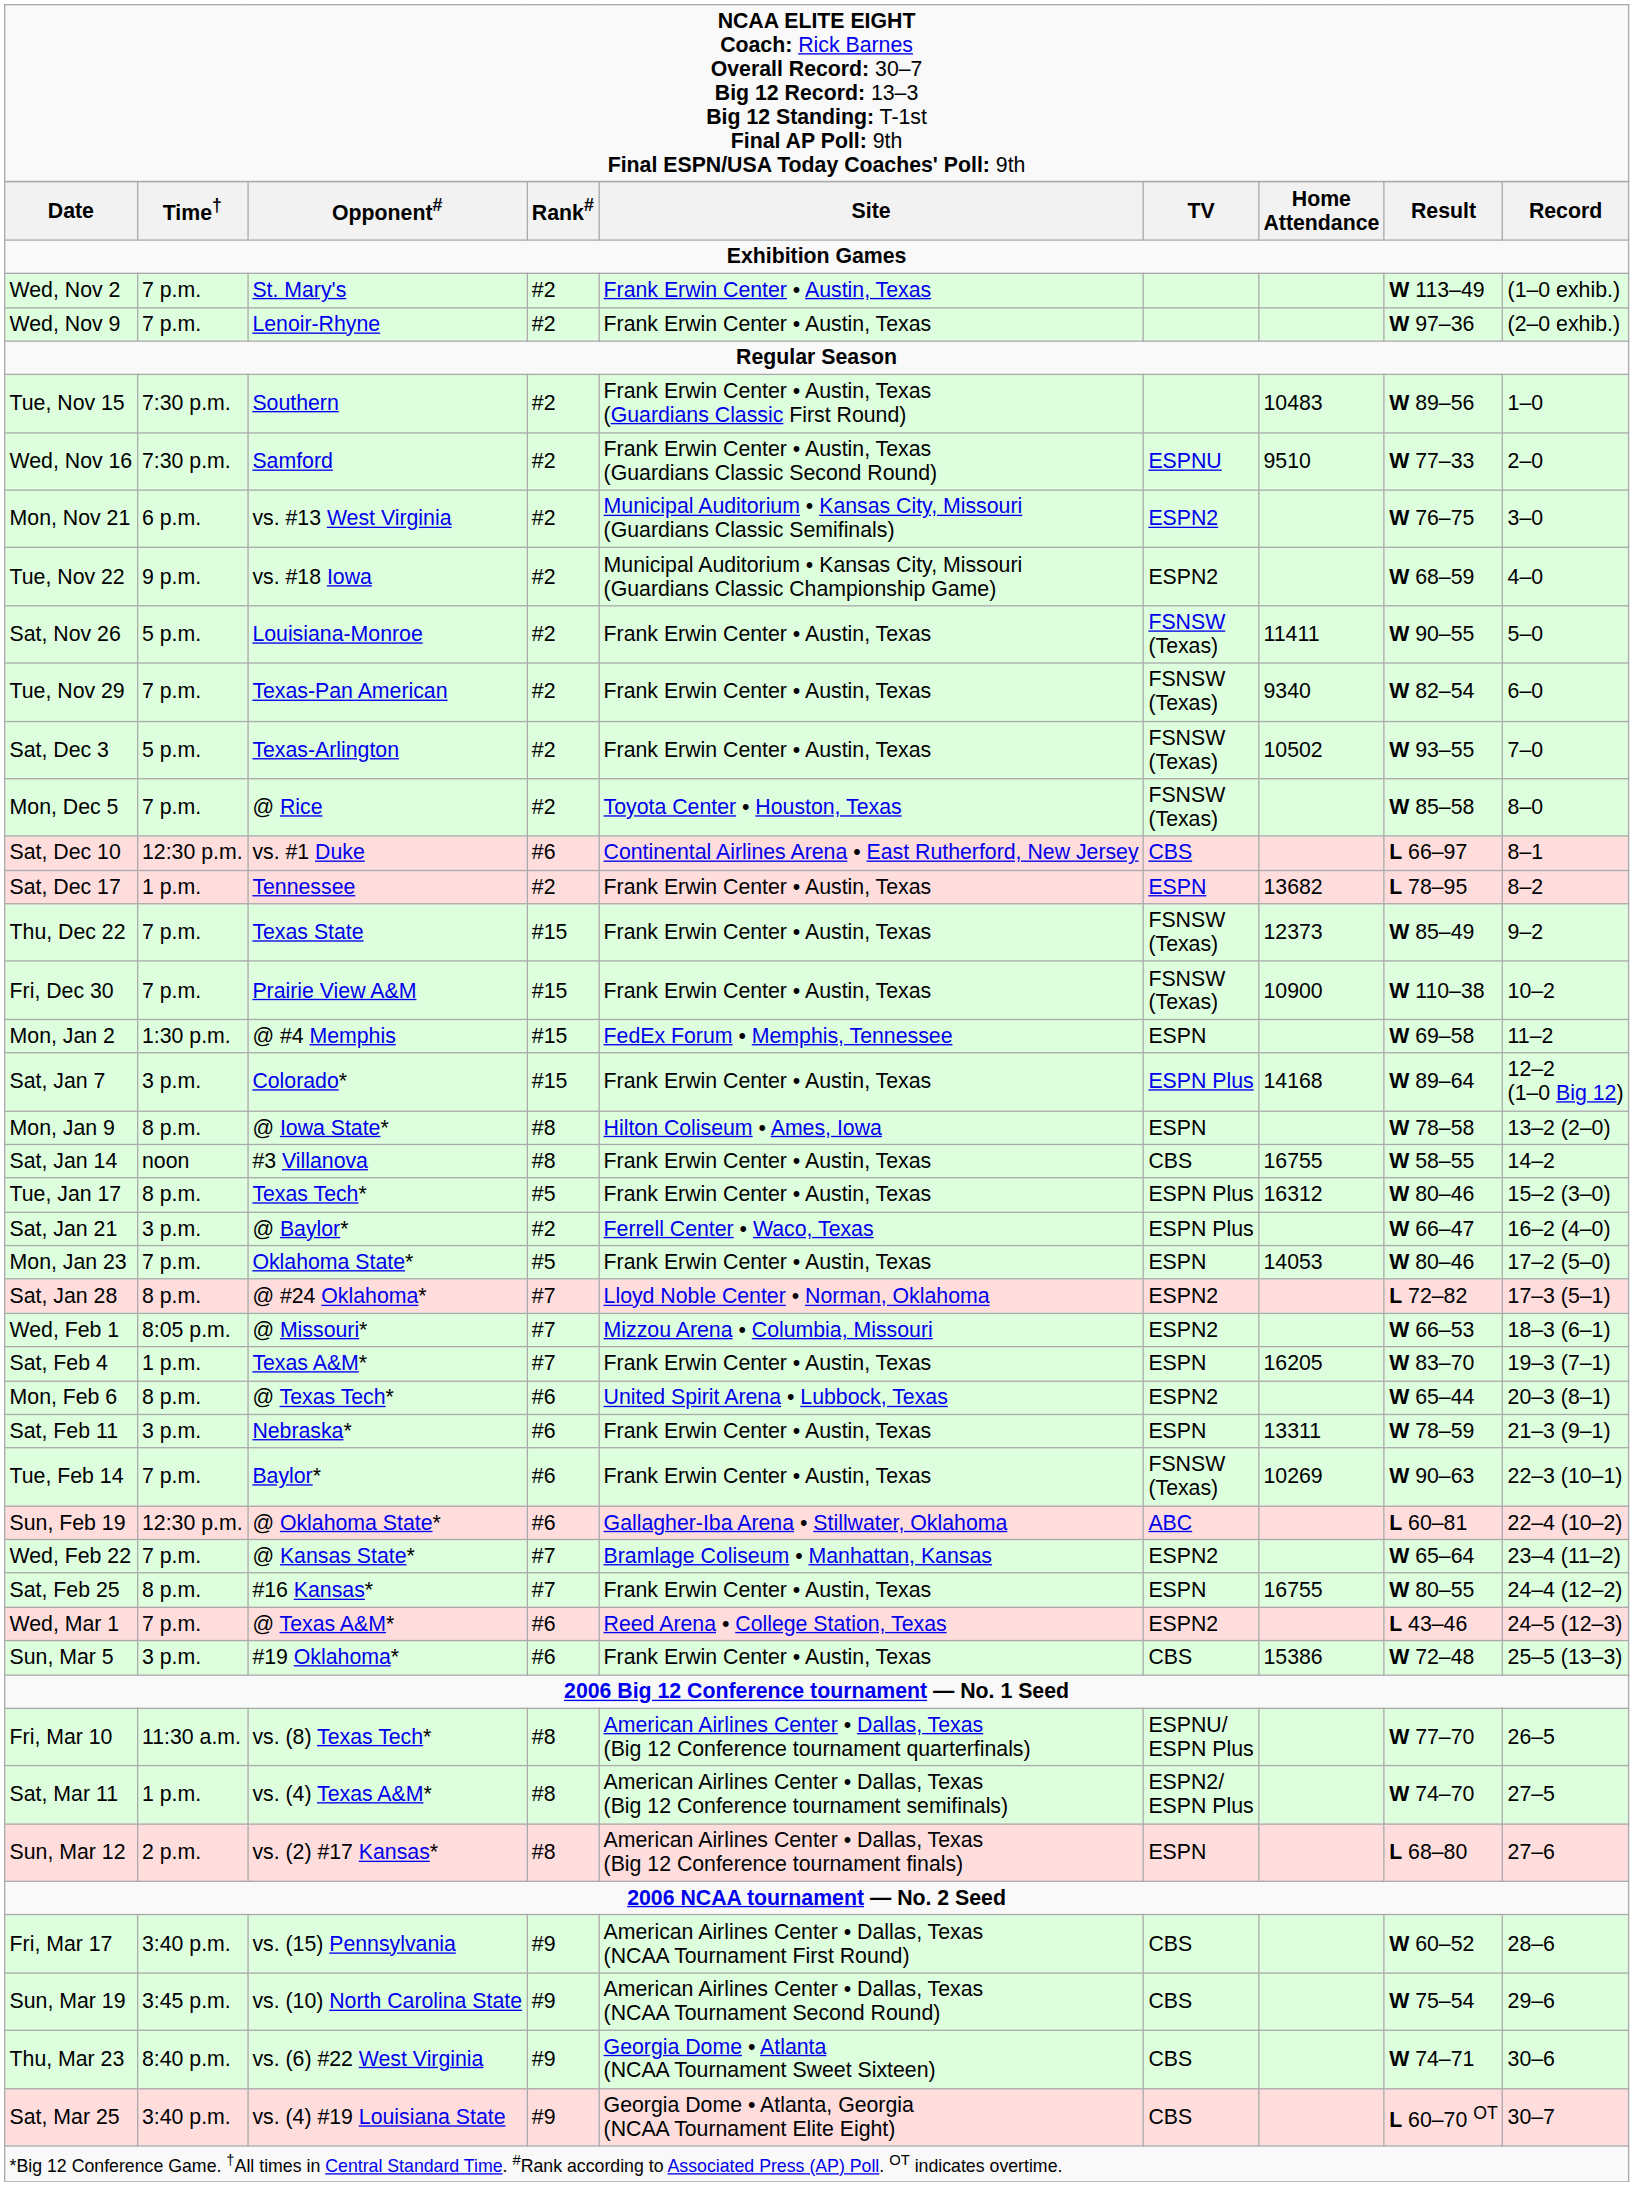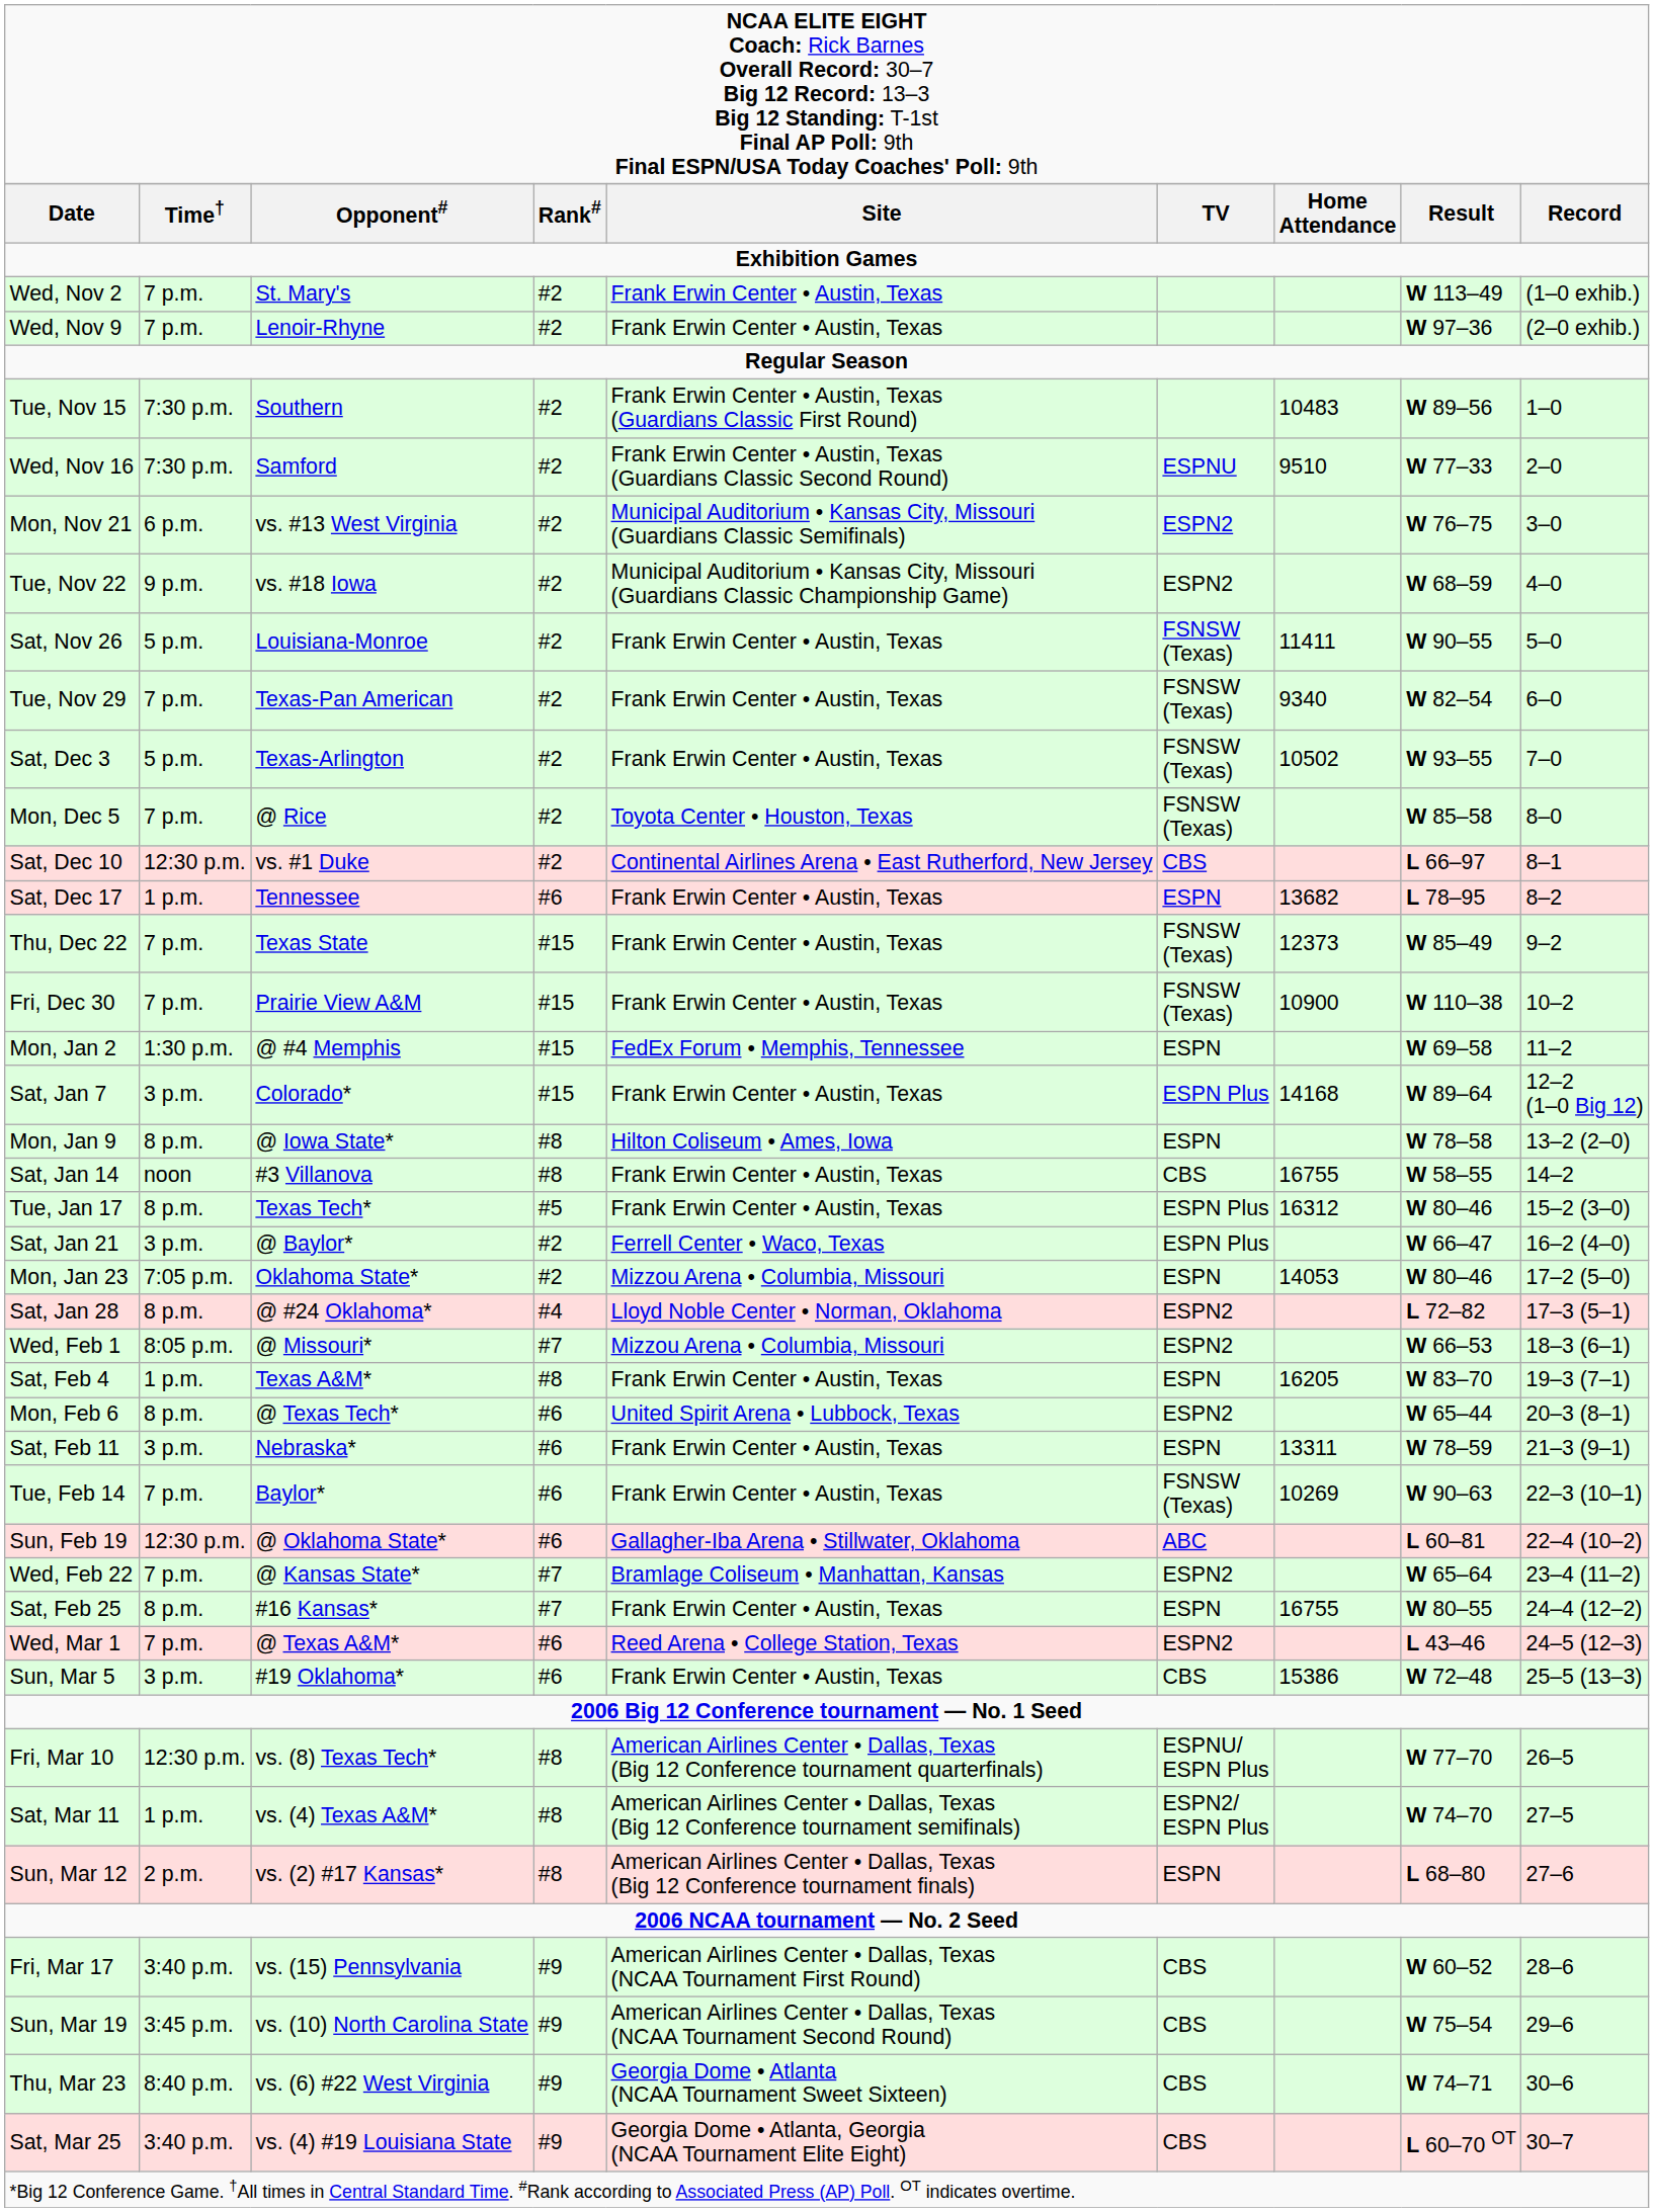Sat, Dec 10 | column 4: #6 -> #2
Sat, Dec 17 | column 4: #2 -> #6
Mon, Jan 23 | column 2: 7 p.m. -> 7:05 p.m.
Mon, Jan 23 | column 4: #5 -> #2
Mon, Jan 23 | column 5: Frank Erwin Center • Austin, Texas -> Mizzou Arena • Columbia, Missouri
Sat, Jan 28 | column 4: #7 -> #4
Sat, Feb 4 | column 4: #7 -> #8
Fri, Mar 10 | column 2: 11:30 a.m. -> 12:30 p.m.
